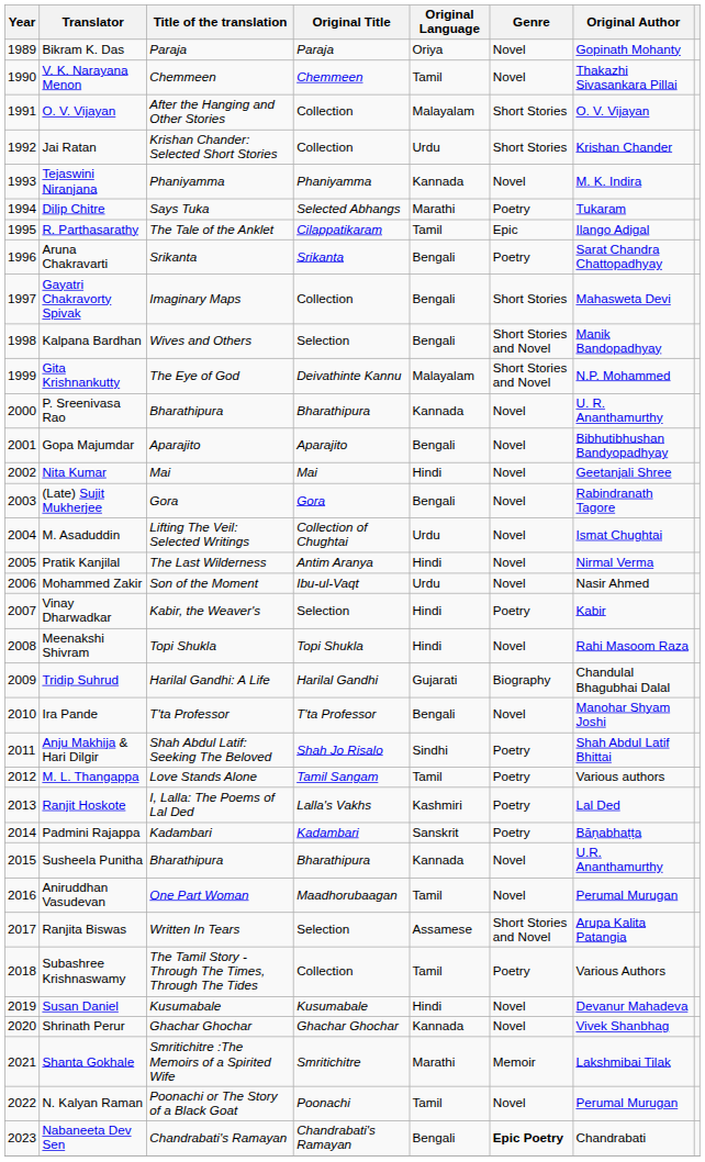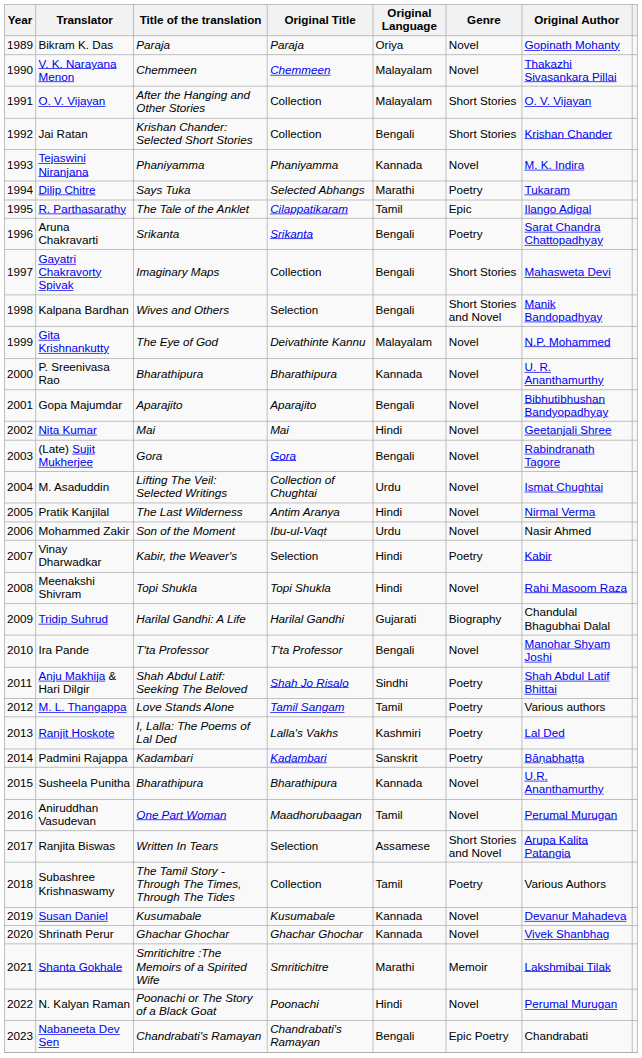V. K. Narayana Menon | Original Language: Tamil -> Malayalam
Jai Ratan | Original Language: Urdu -> Bengali
Gita Krishnankutty | Genre: Short Stories and Novel -> Novel
Susan Daniel | Original Language: Hindi -> Kannada
N. Kalyan Raman | Original Language: Tamil -> Hindi
Nabaneeta Dev Sen | Genre: bold -> normal
